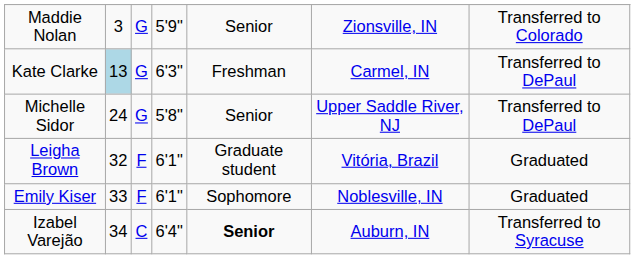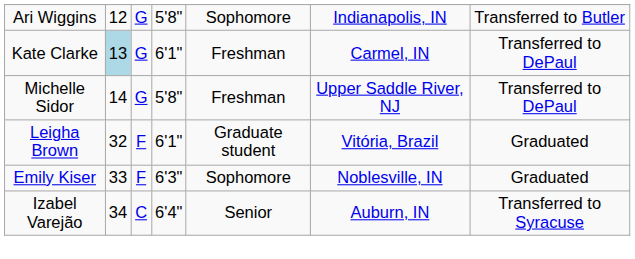- row: Maddie Nolan | 3 | G | 5'9" | Senior | Zionsville, IN | Transferred to Colorado
+ row: Ari Wiggins | 12 | G | 5'8" | Sophomore | Indianapolis, IN | Transferred to Butler
Kate Clarke | column 4: 6'3" -> 6'1"
Michelle Sidor | column 2: 24 -> 14
Michelle Sidor | column 5: Senior -> Freshman
Emily Kiser | column 4: 6'1" -> 6'3"
Izabel Varejão | column 5: bold -> normal
